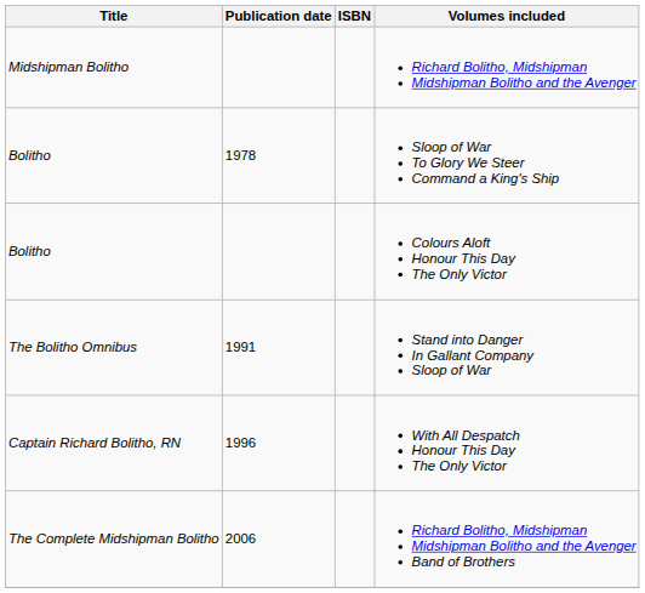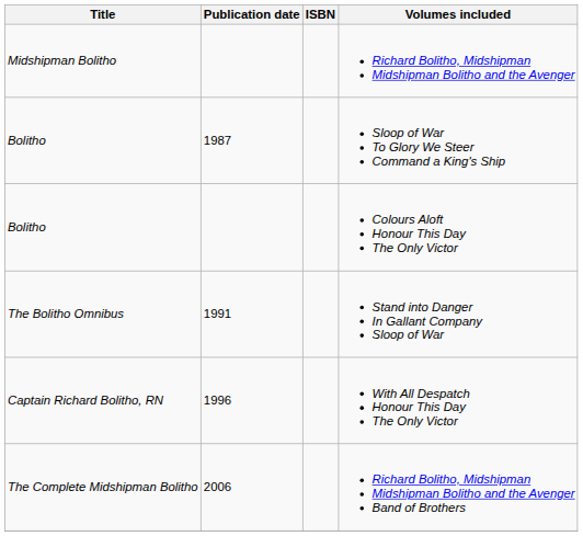Sloop of War To Glory We Steer Command a King's Ship | Publication date: 1978 -> 1987
